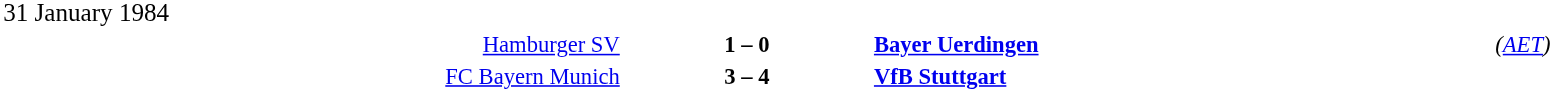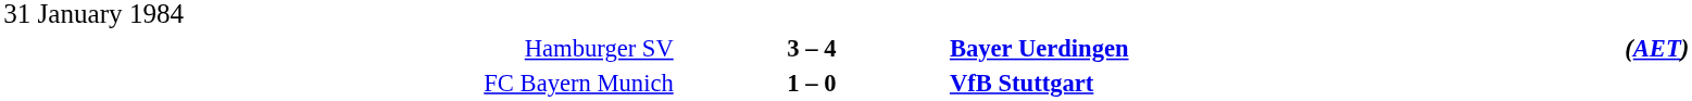Hamburger SV | column 2: 1 – 0 -> 3 – 4
Hamburger SV | column 4: normal -> bold
FC Bayern Munich | column 2: 3 – 4 -> 1 – 0
